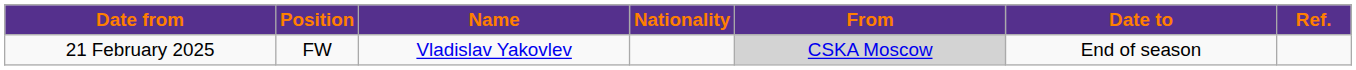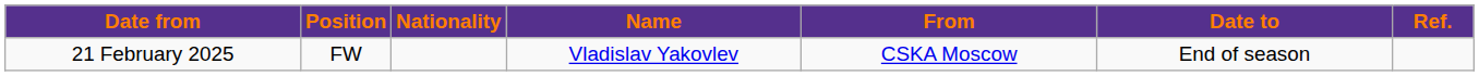columns swapped: Nationality <-> Name
21 February 2025 | From: lightgrey background -> no background
